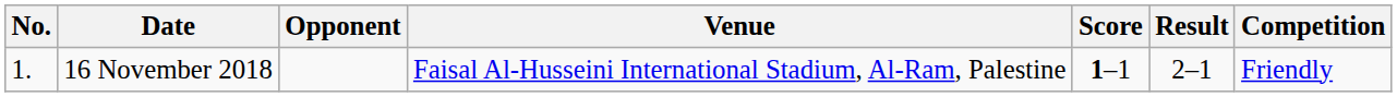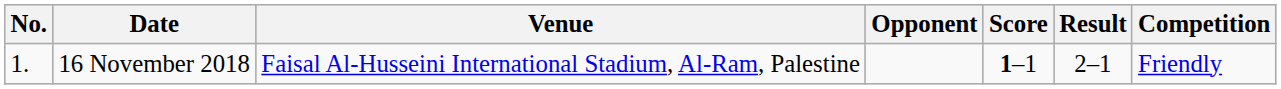columns swapped: Venue <-> Opponent
